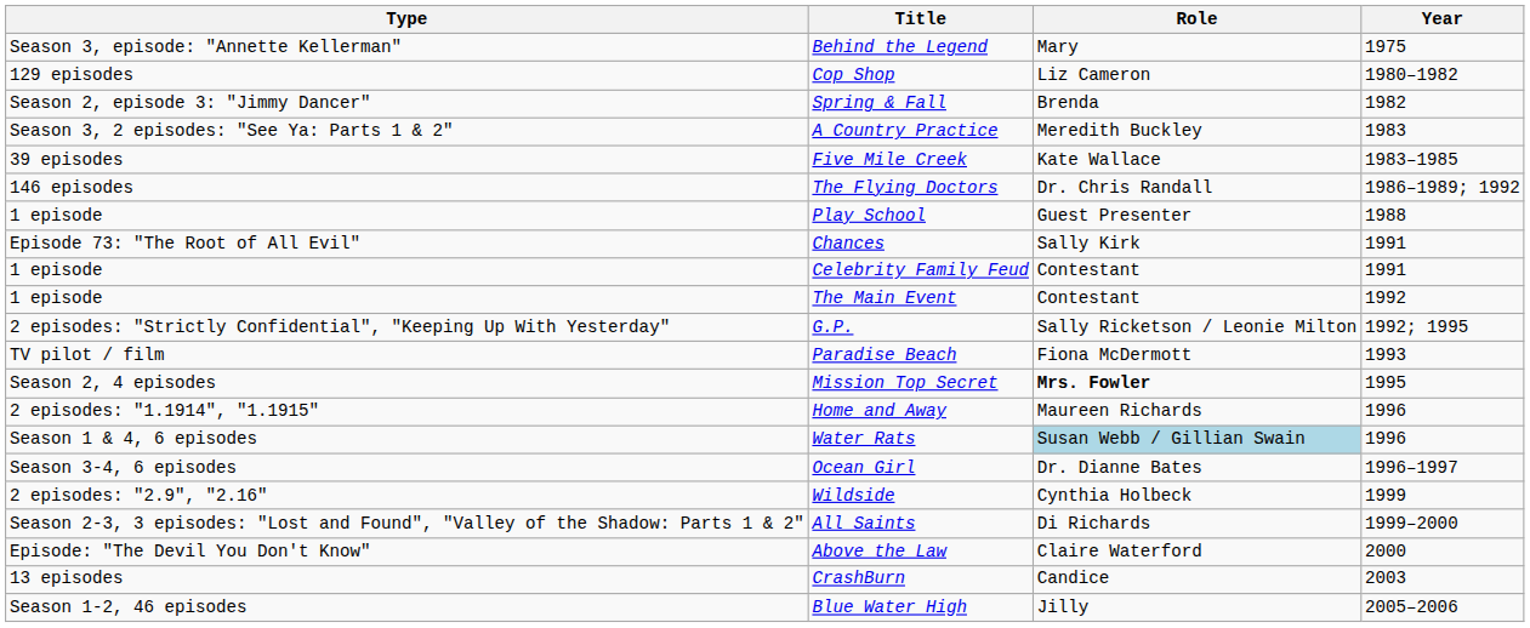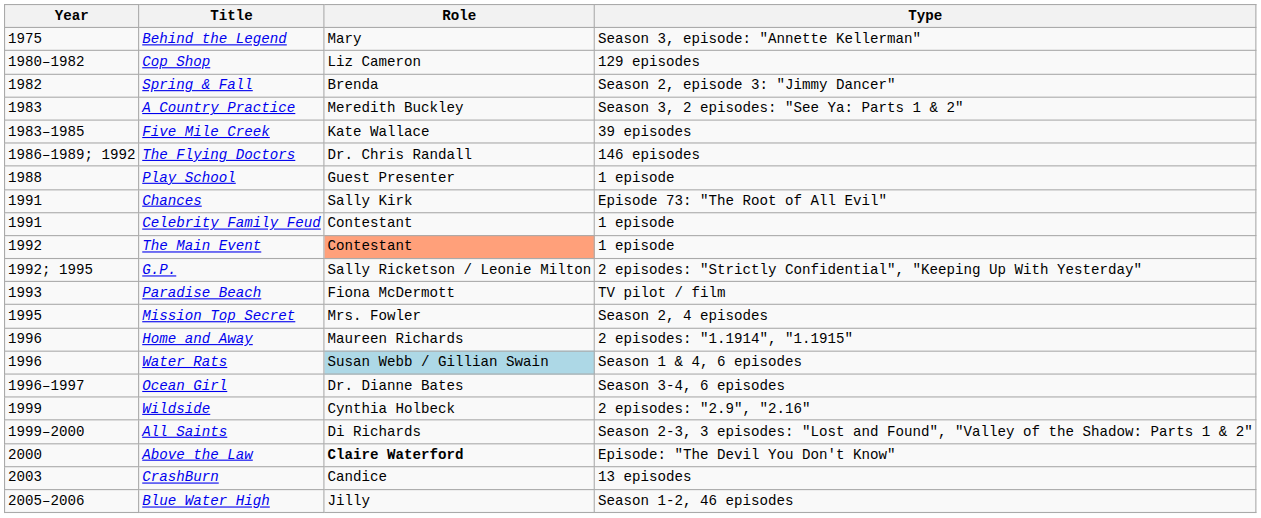columns swapped: Year <-> Type
The Main Event | Role: no background -> lightsalmon background
Mission Top Secret | Role: bold -> normal
Above the Law | Role: normal -> bold
